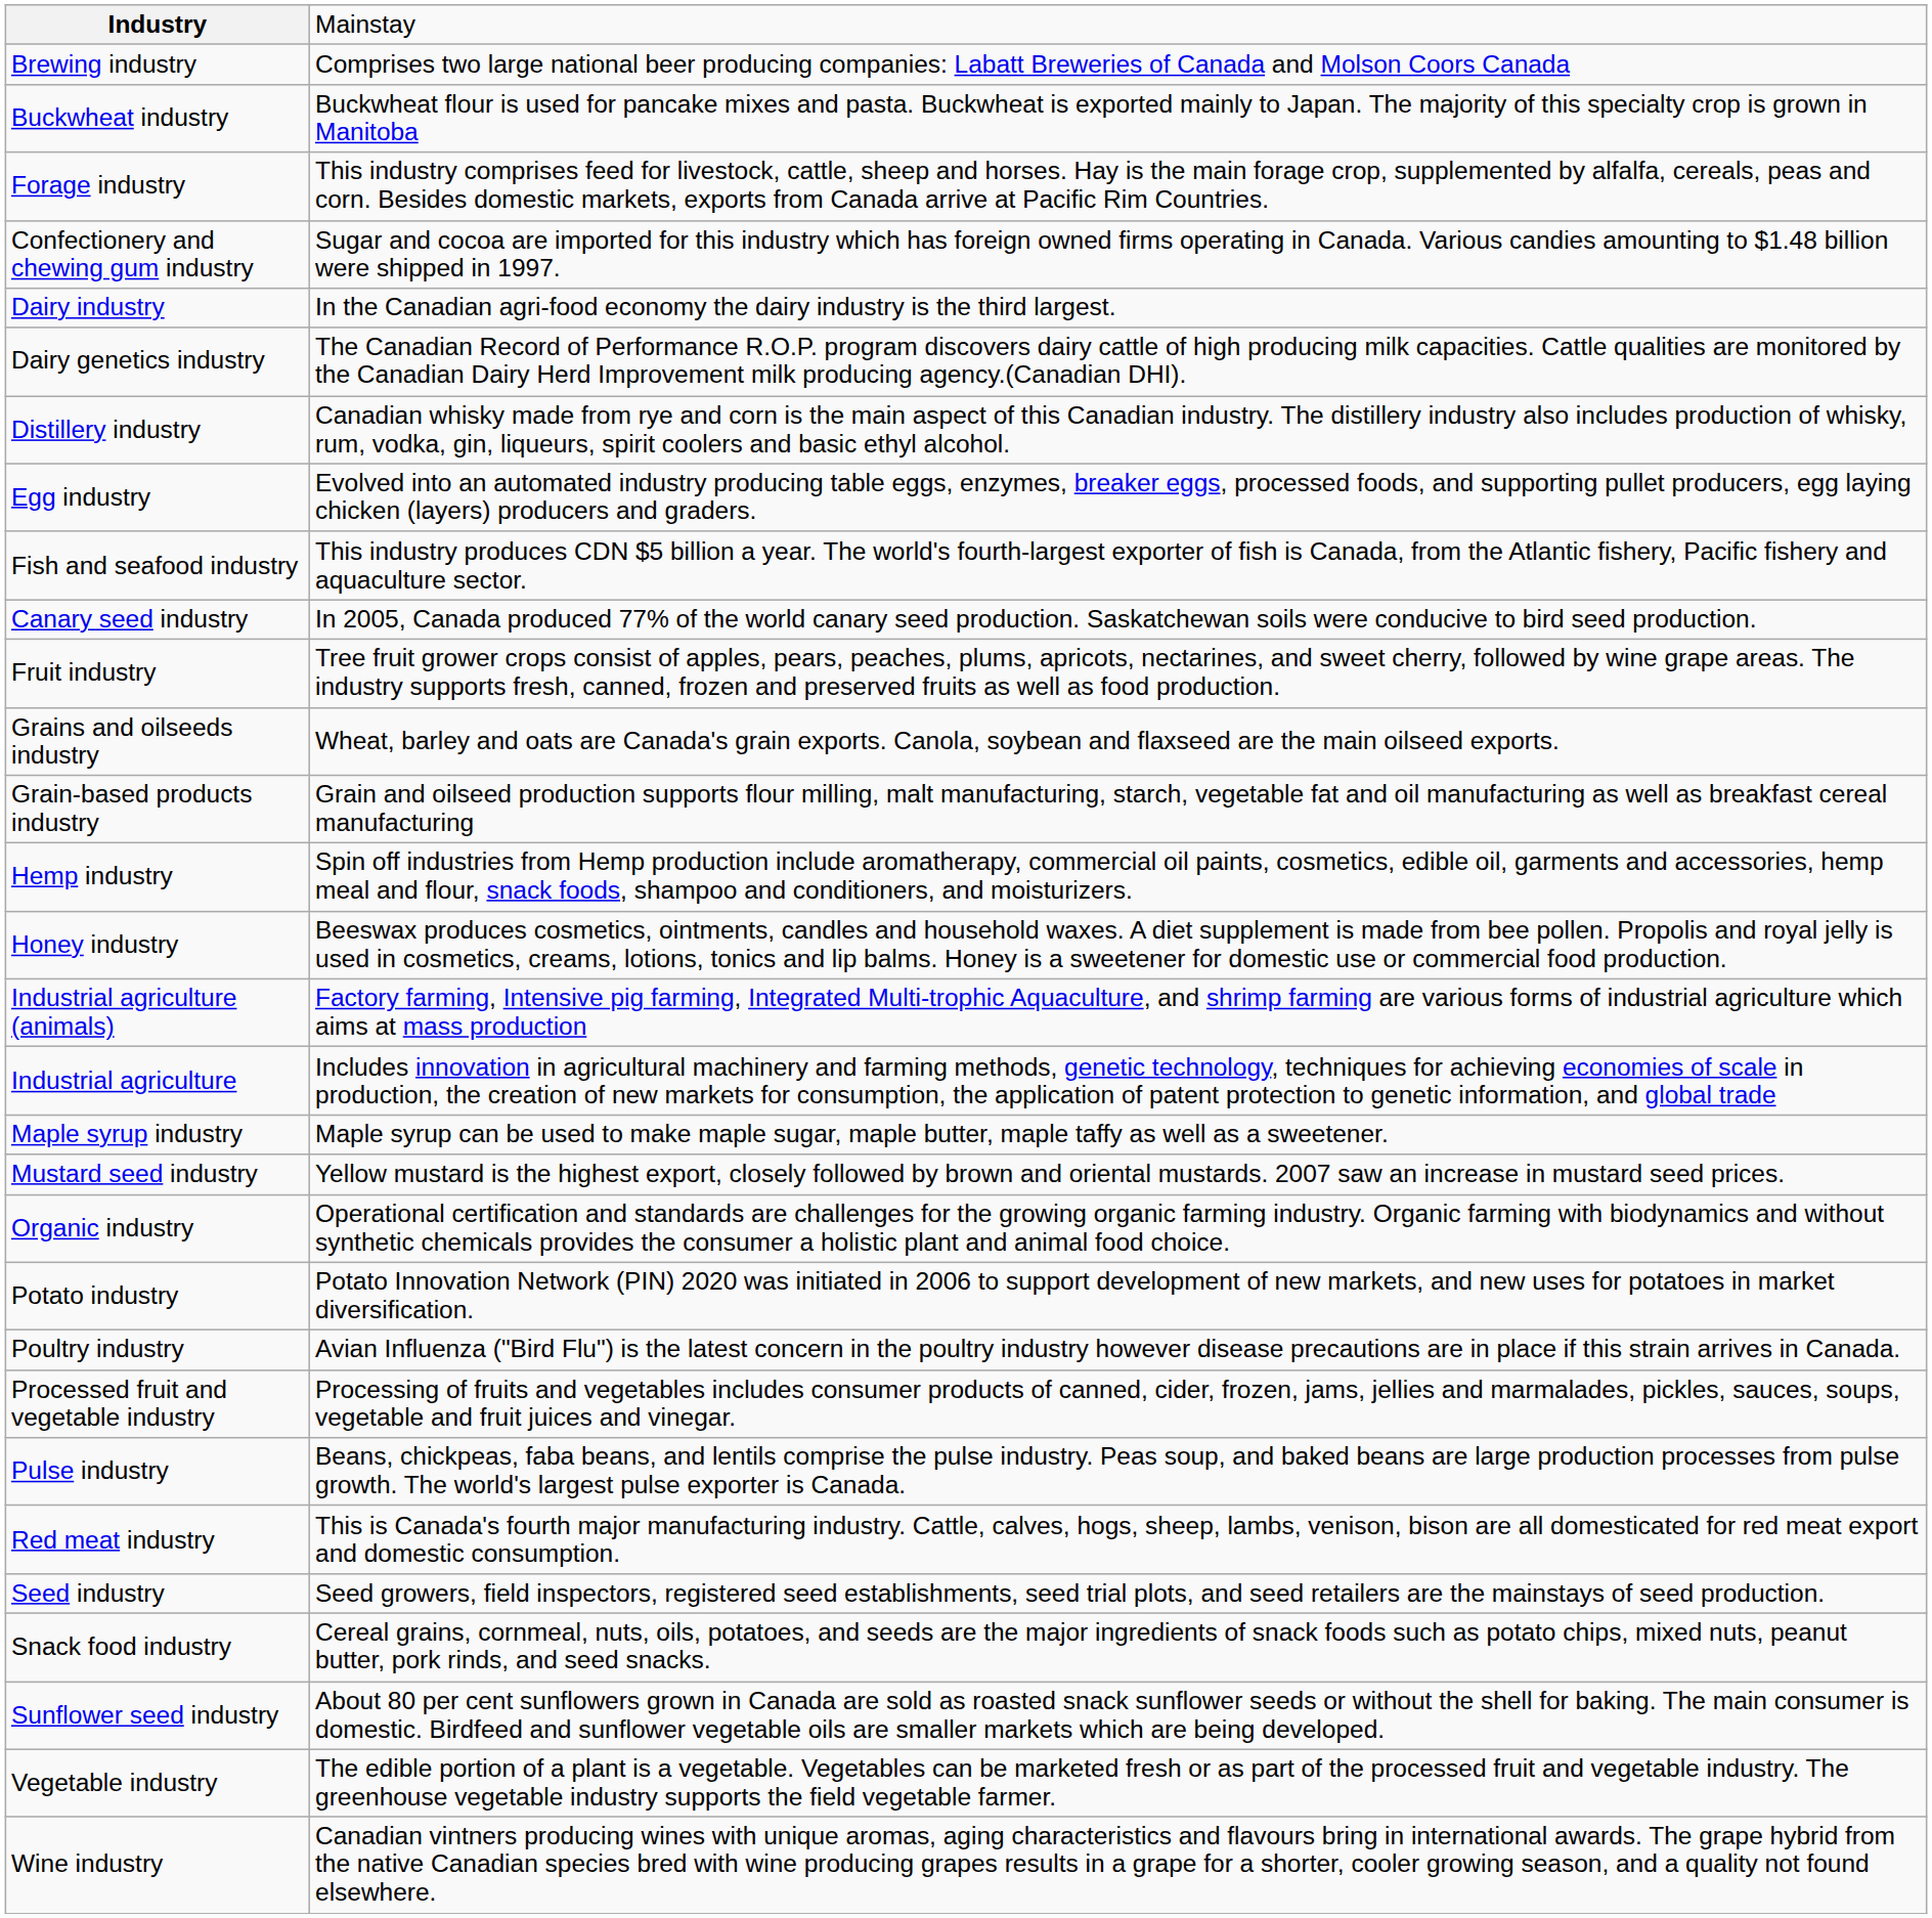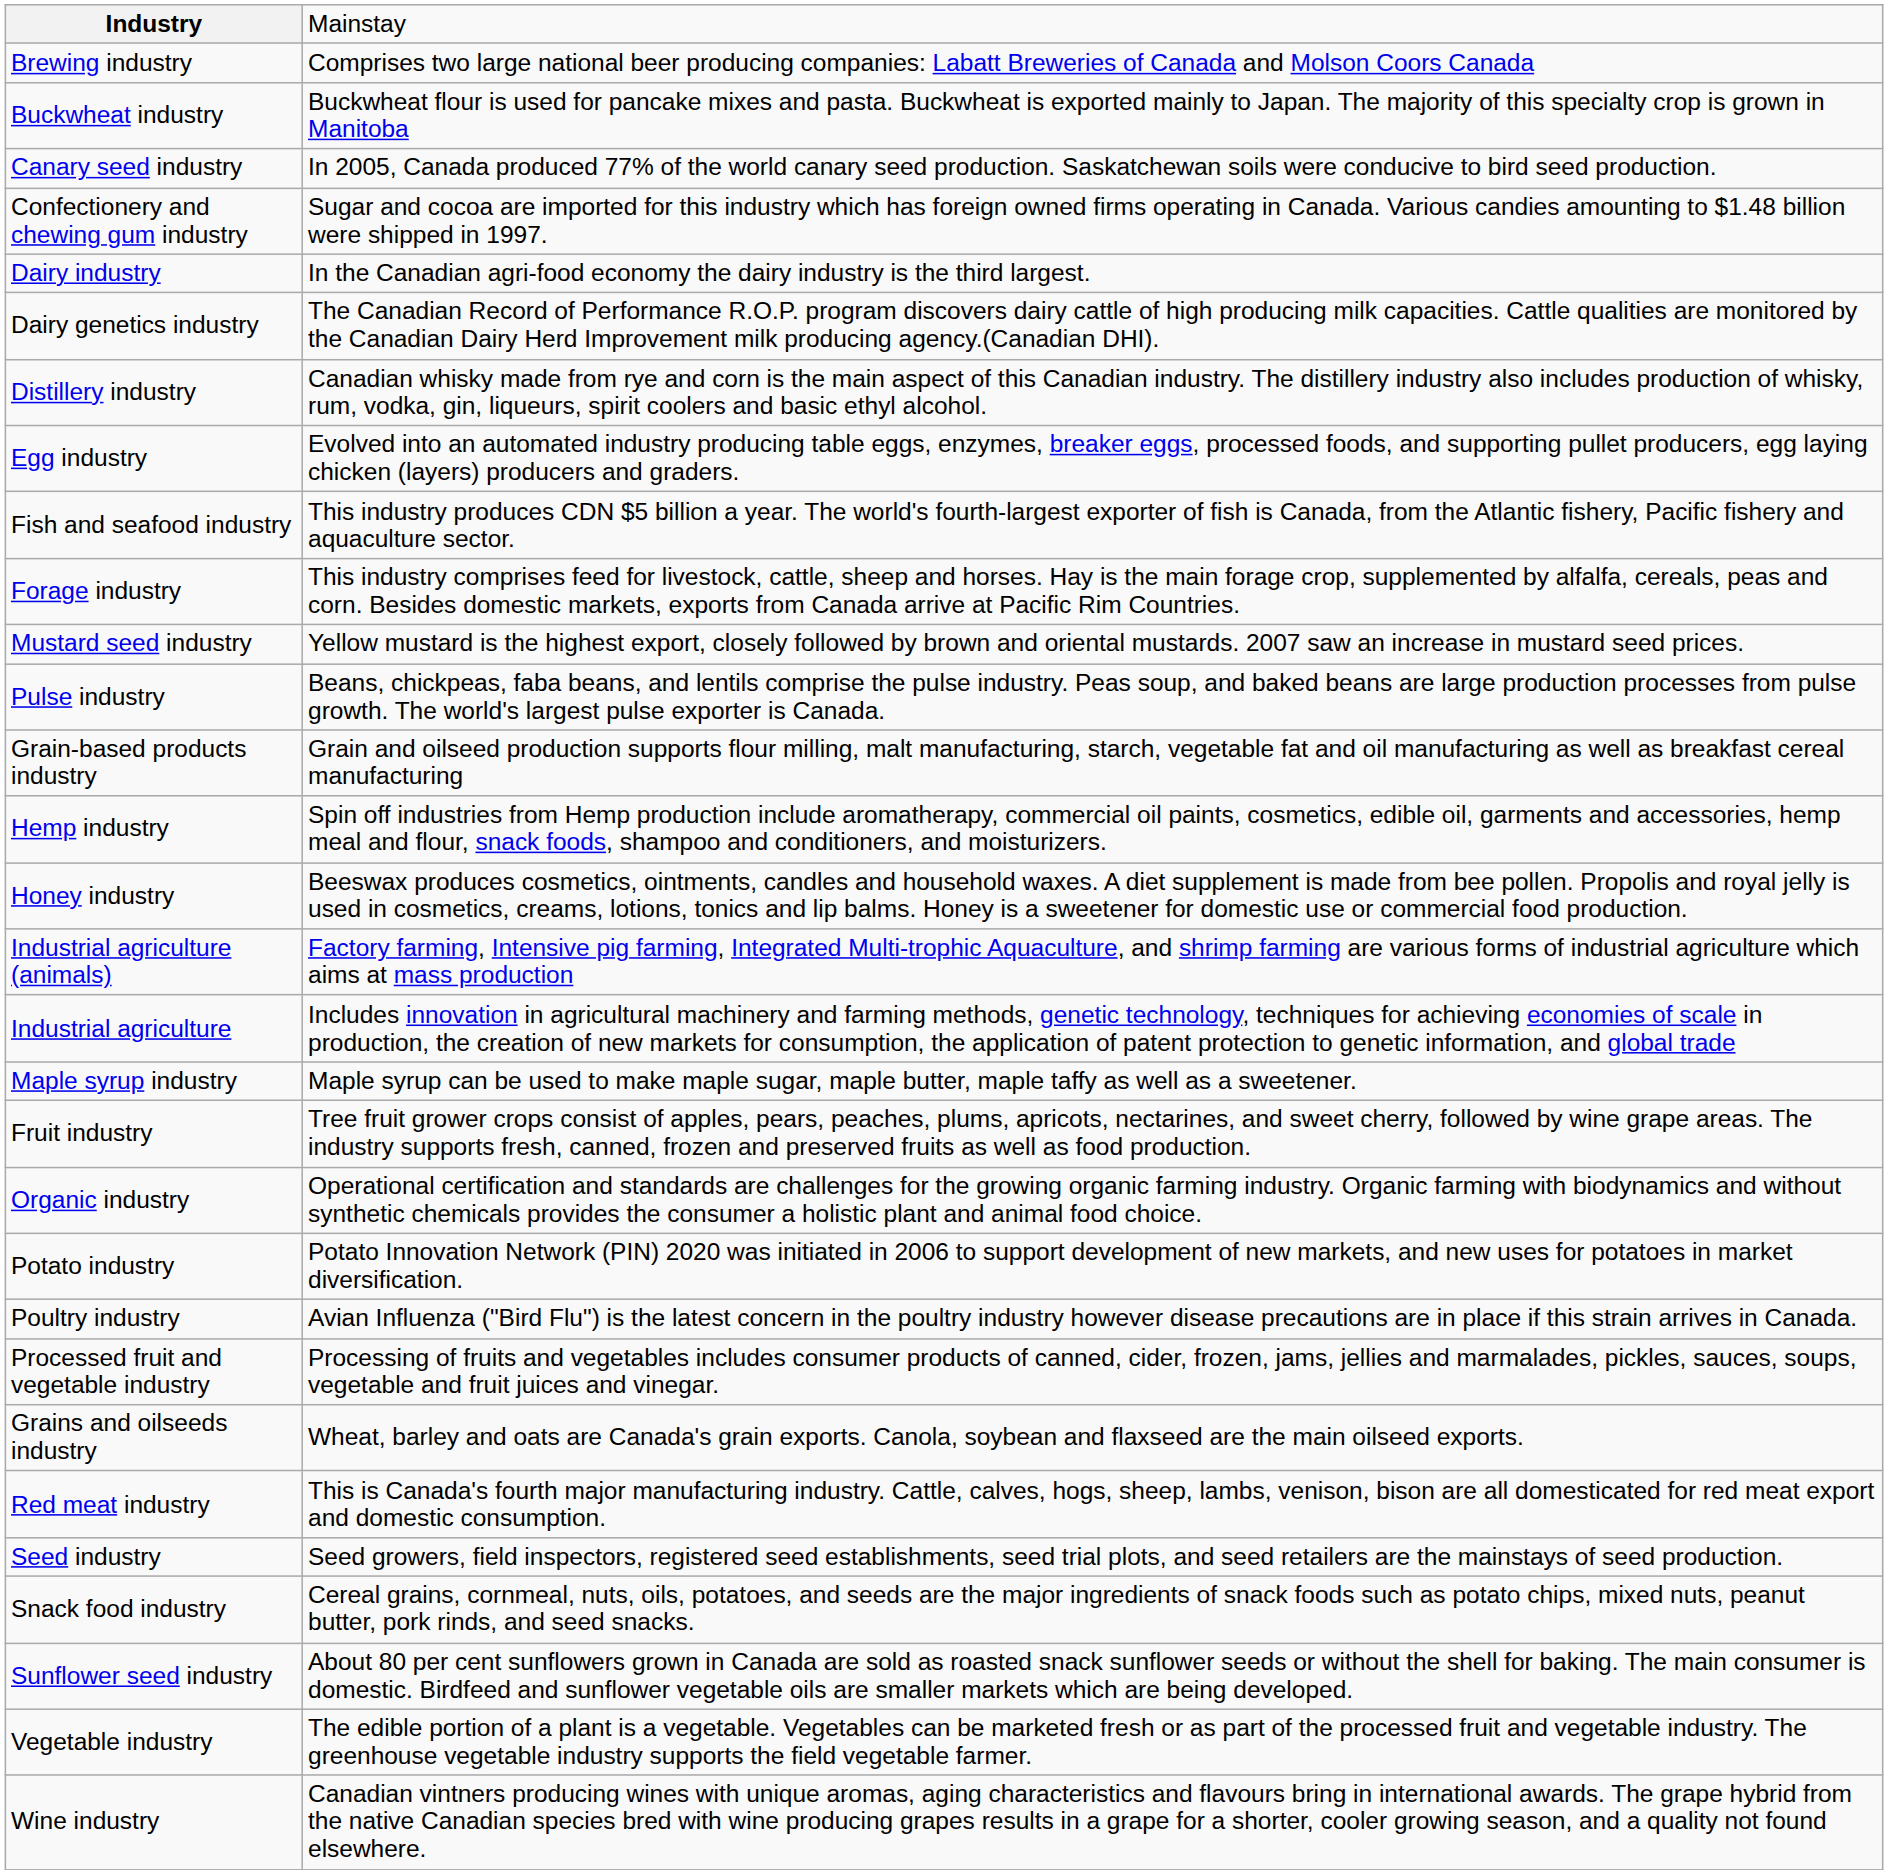rows swapped: Canary seed industry <-> Forage industry
rows swapped: Fruit industry <-> Mustard seed industry
rows swapped: Grains and oilseeds industry <-> Pulse industry
